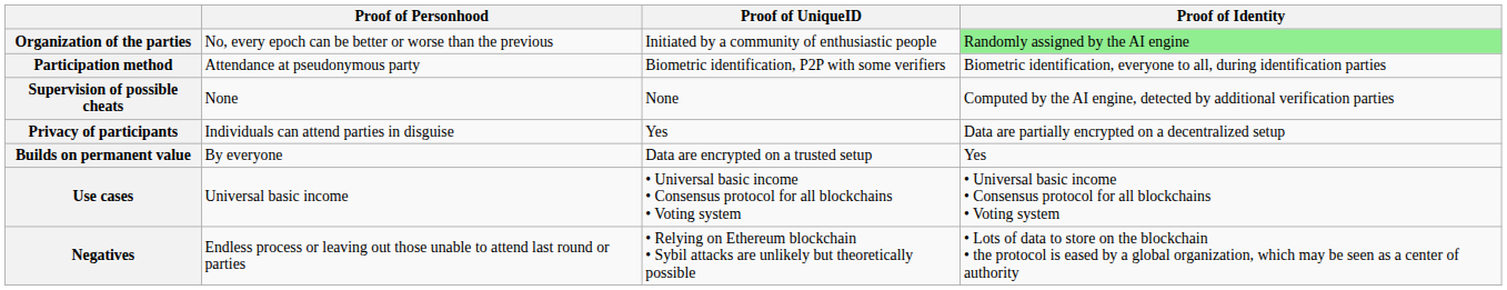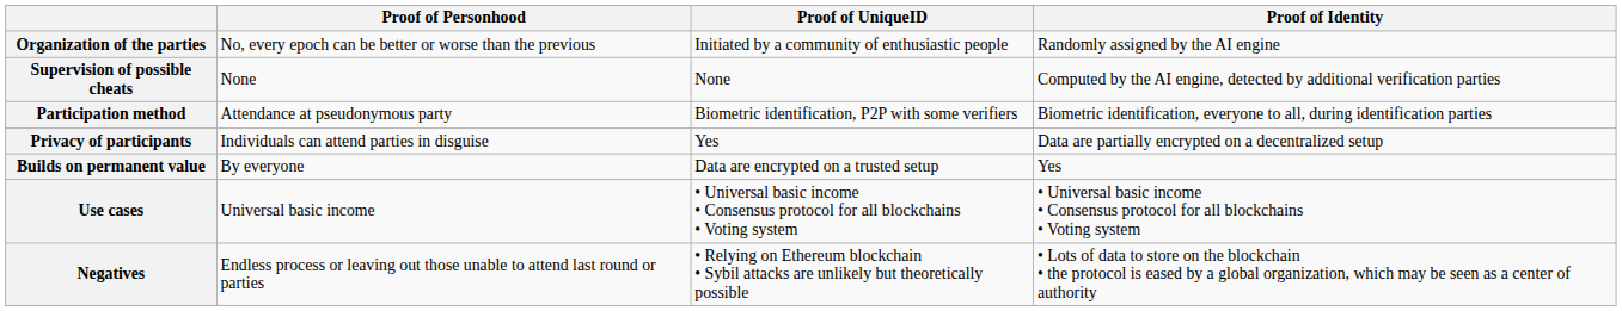Organization of the parties | Proof of Identity: lightgreen background -> no background
rows swapped: Participation method <-> Supervision of possible cheats
